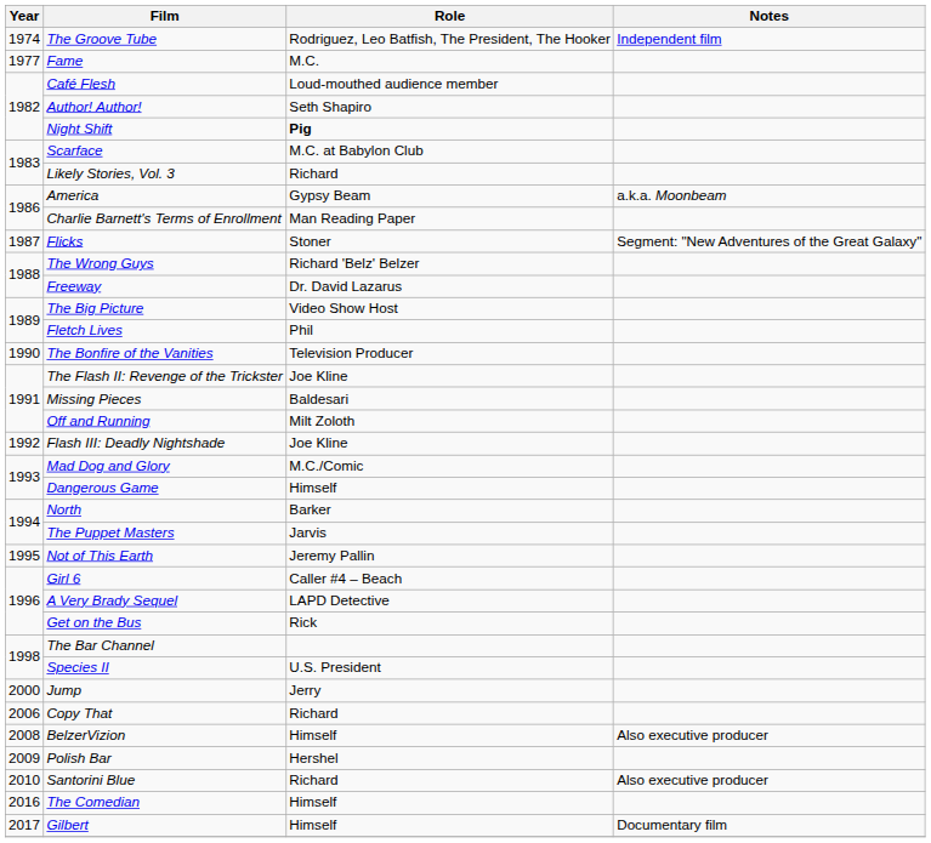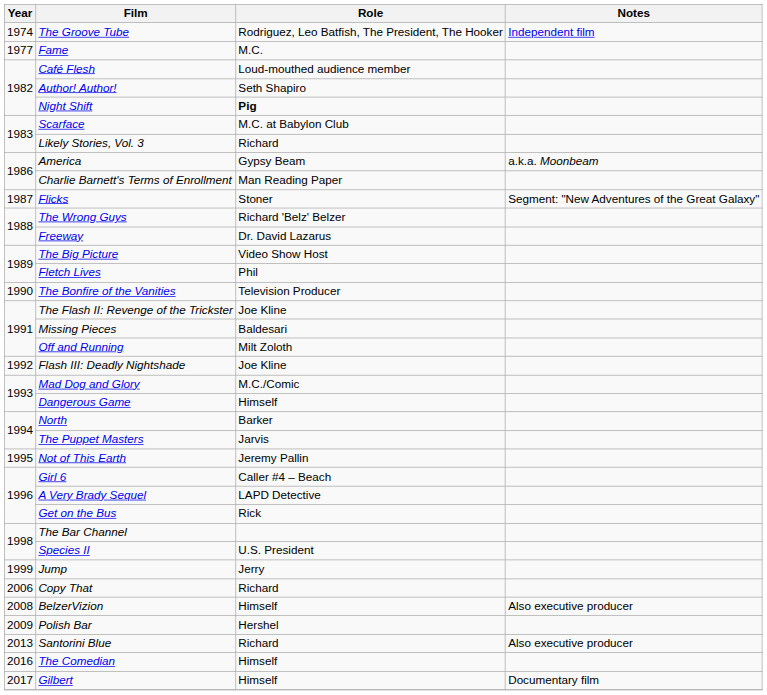Jump | Year: 2000 -> 1999
Santorini Blue | Year: 2010 -> 2013
